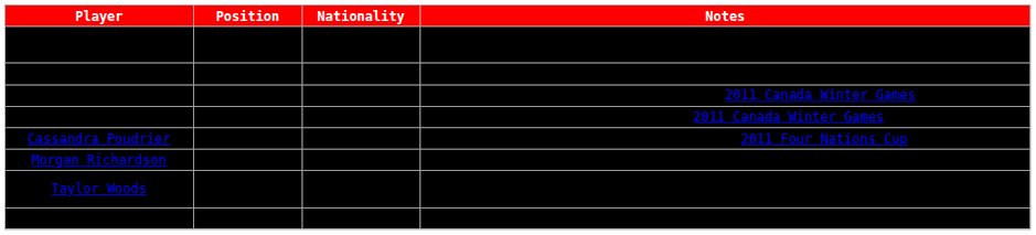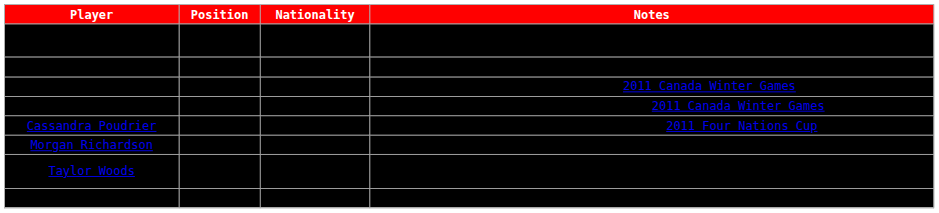Jess Brown | Position: Goaltender -> Forward
Stefannie Moak | Position: Goaltender -> Defense
rows swapped: Kelly Murray <-> Victoria Pittens
